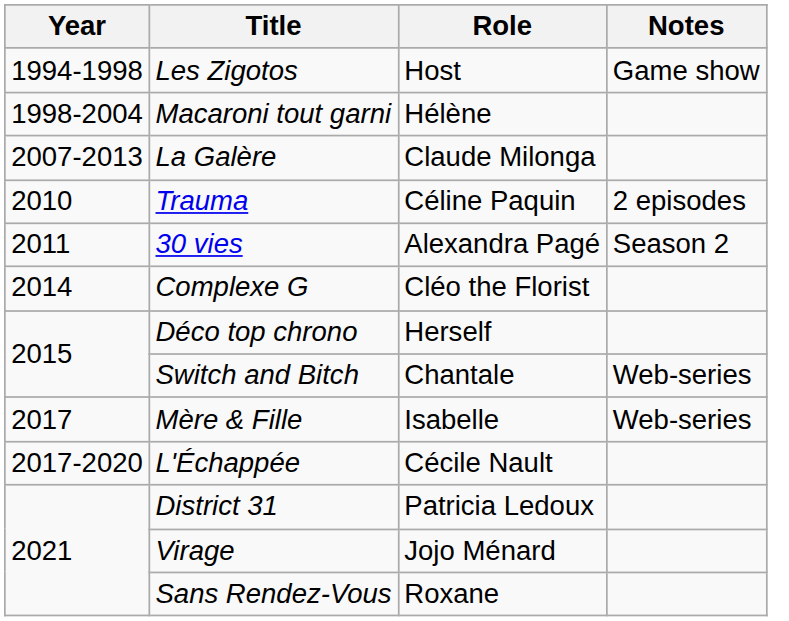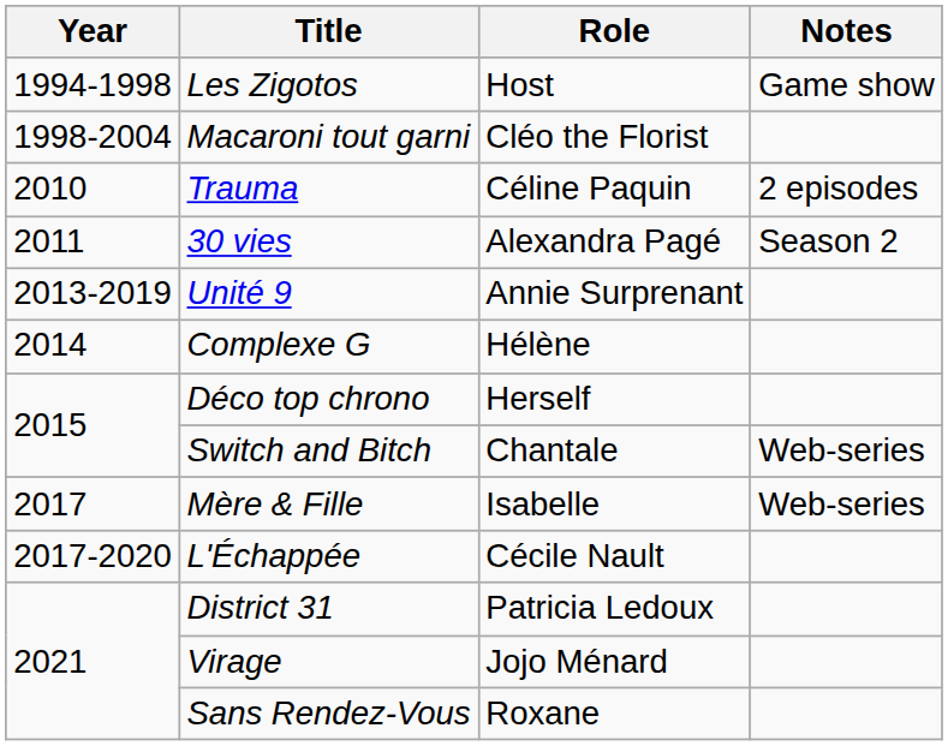Macaroni tout garni | Role: Hélène -> Cléo the Florist
- row: 2007-2013 | La Galère | Claude Milonga
+ row: 2013-2019 | Unité 9 | Annie Surprenant
Complexe G | Role: Cléo the Florist -> Hélène
